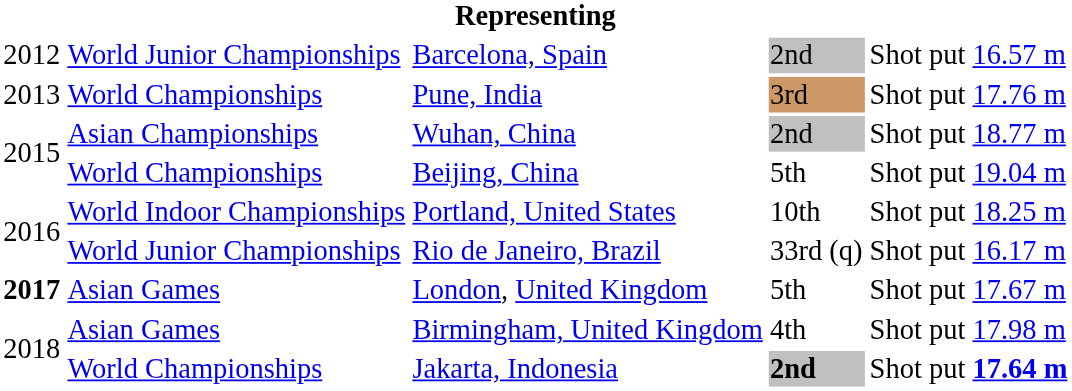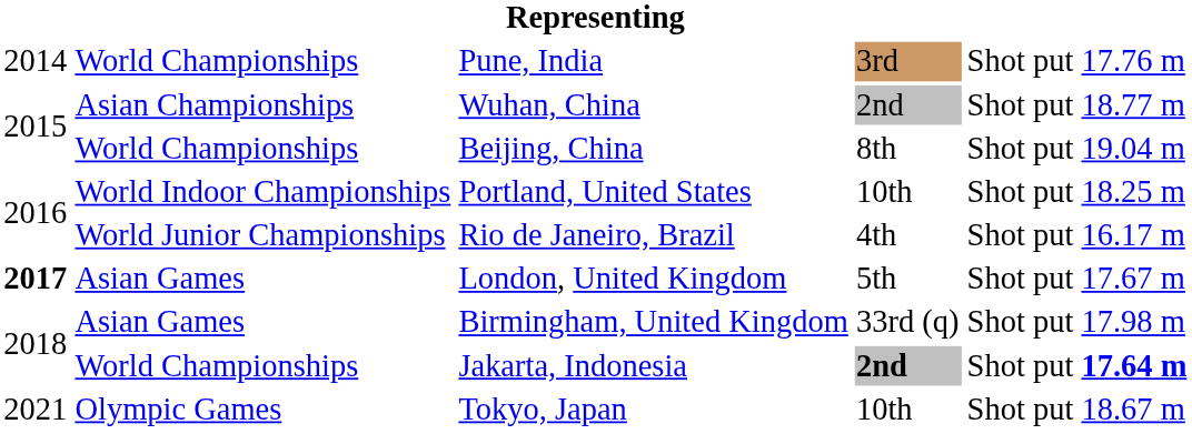- row: 2012 | World Junior Championships | Barcelona, Spain | 2nd | Shot put | 16.57 m
Pune, India | column 1: 2013 -> 2014
Beijing, China | column 4: 5th -> 8th
Rio de Janeiro, Brazil | column 4: 33rd (q) -> 4th
Birmingham, United Kingdom | column 4: 4th -> 33rd (q)
+ row: 2021 | Olympic Games | Tokyo, Japan | 10th | Shot put | 18.67 m
